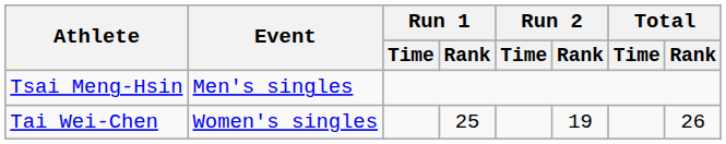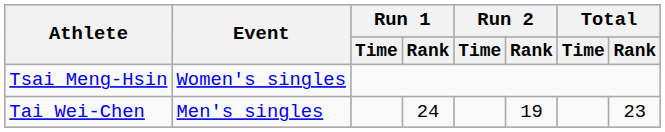Tsai Meng-Hsin | Event: Men's singles -> Women's singles
Tai Wei-Chen | Event: Women's singles -> Men's singles
Tai Wei-Chen | Run 1 / Rank: 25 -> 24
Tai Wei-Chen | Total / Rank: 26 -> 23
